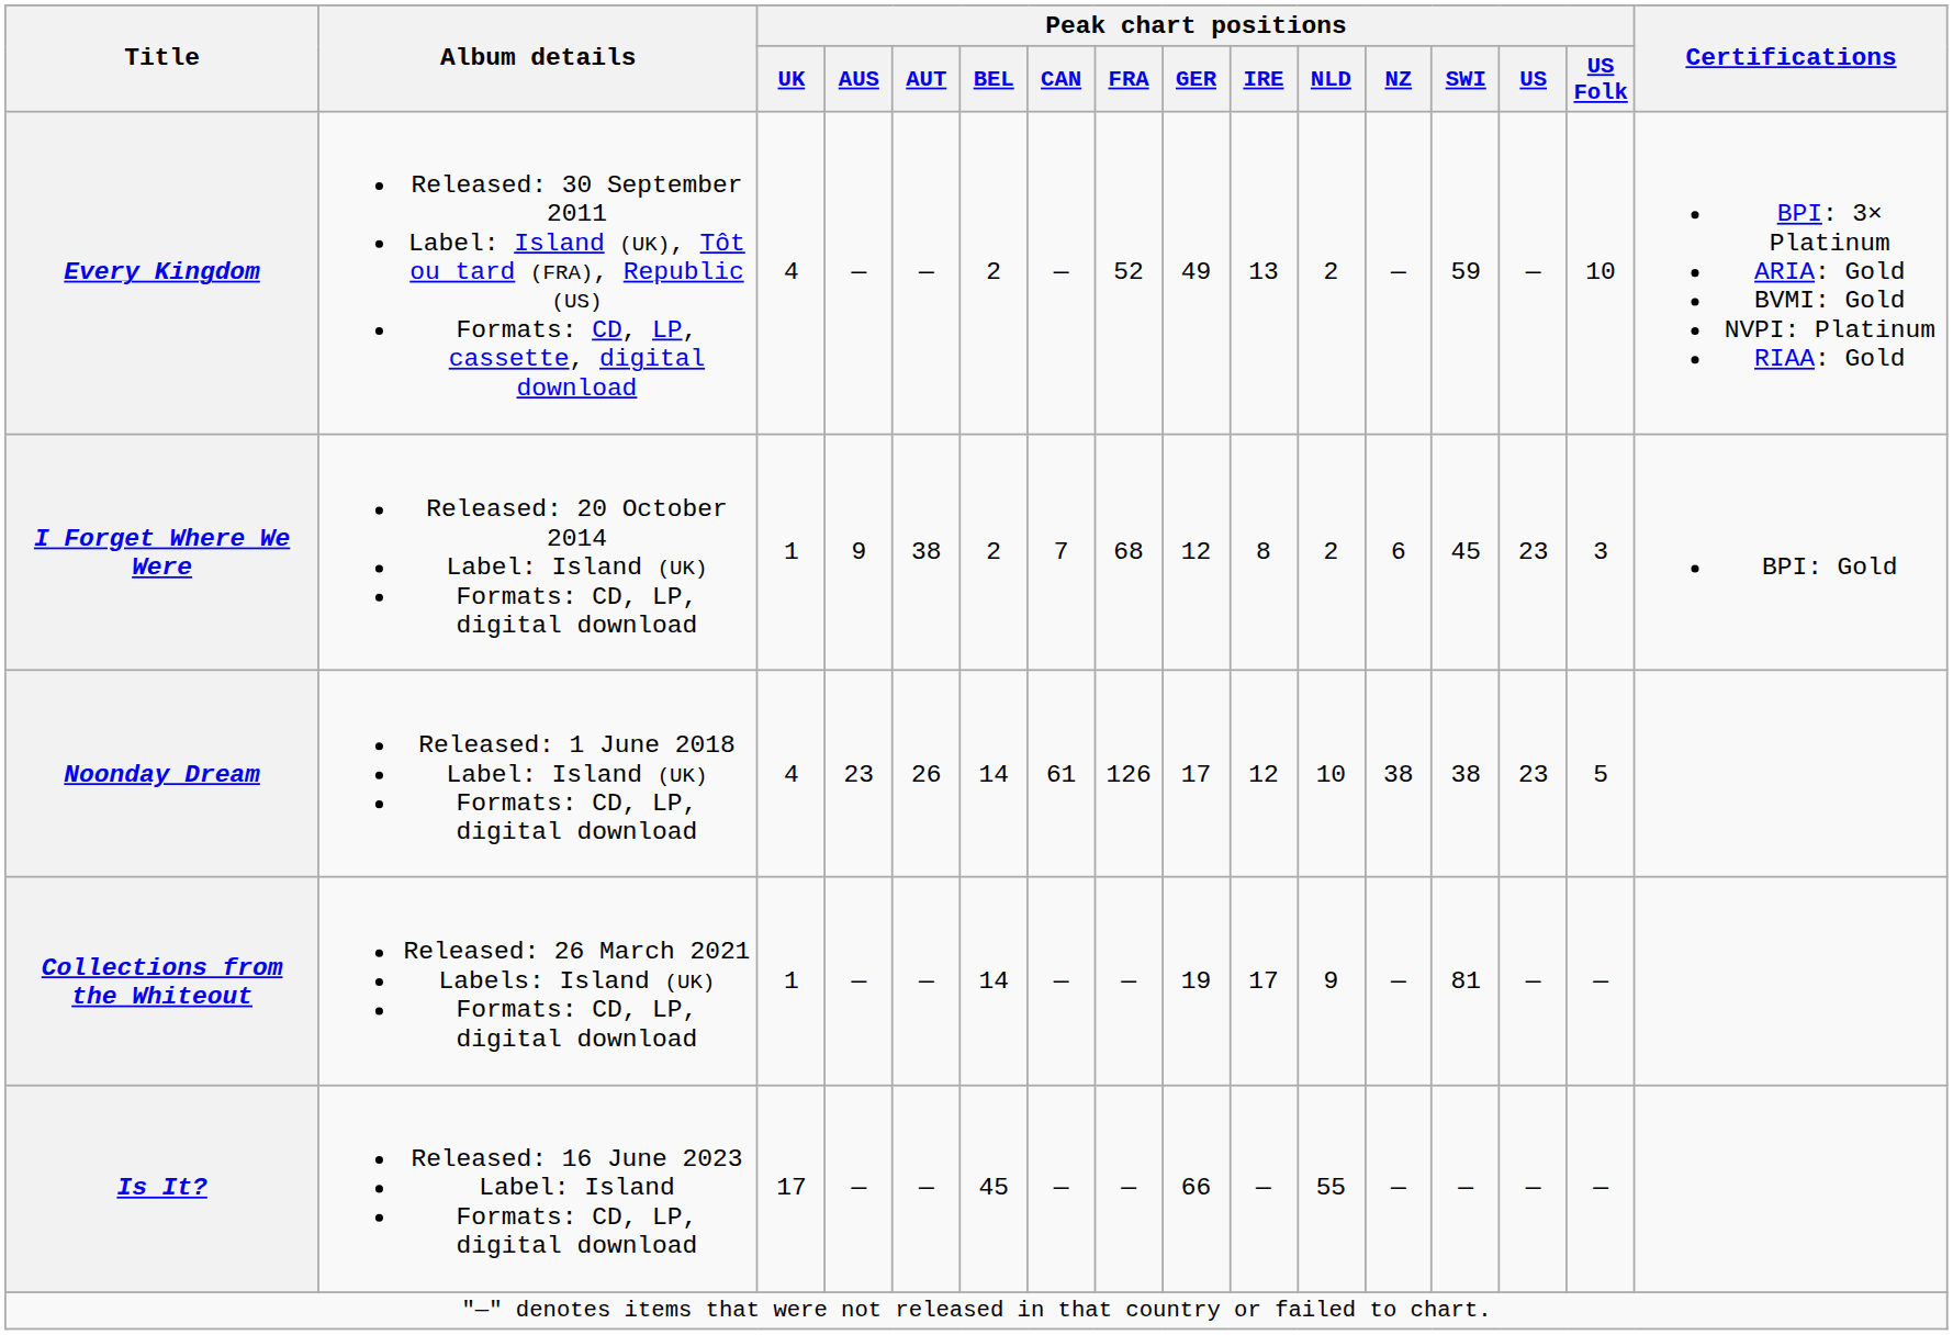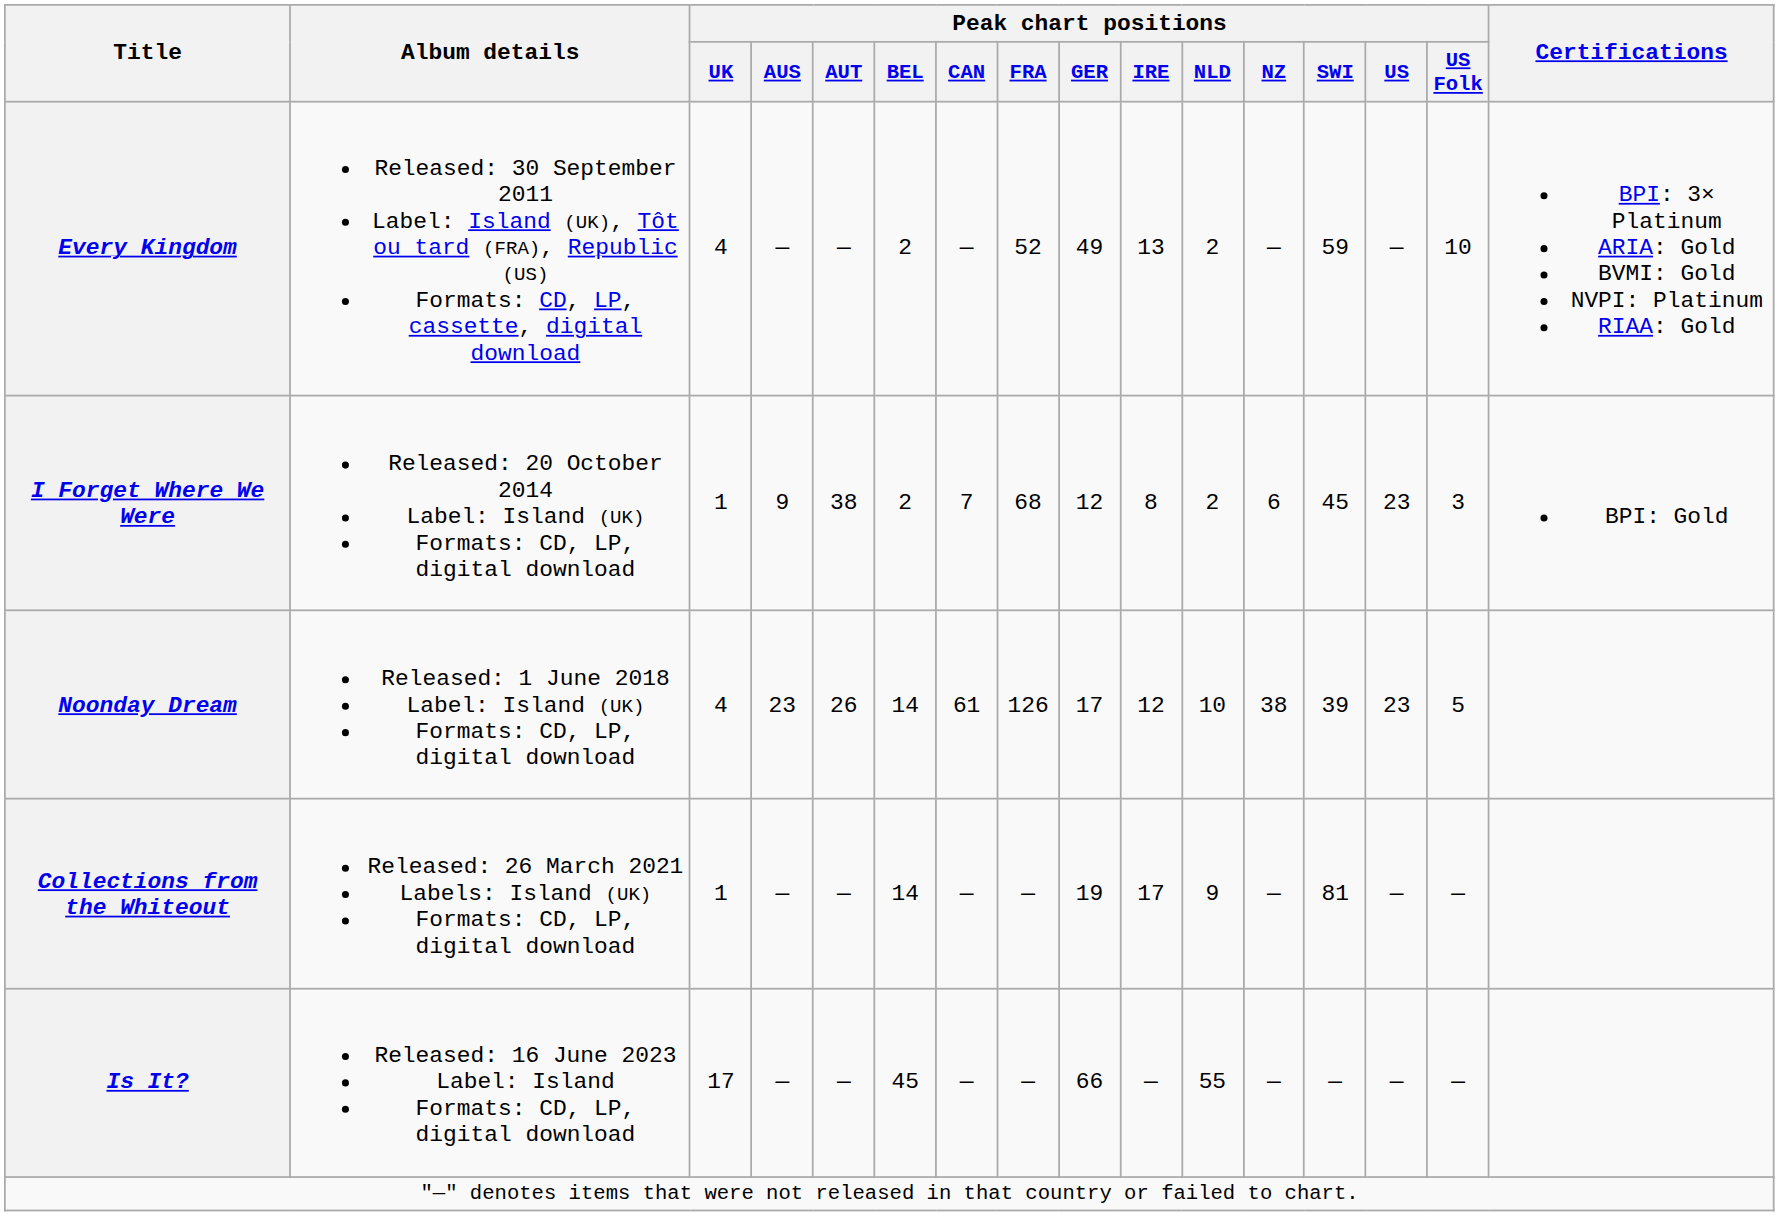Noonday Dream | Peak chart positions / SWI: 38 -> 39
